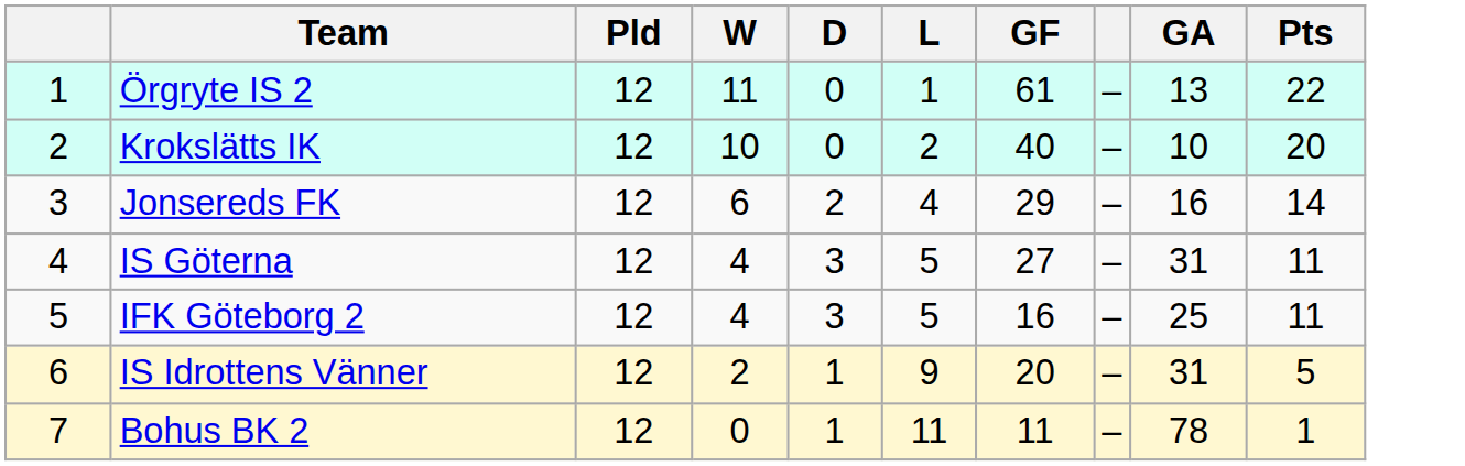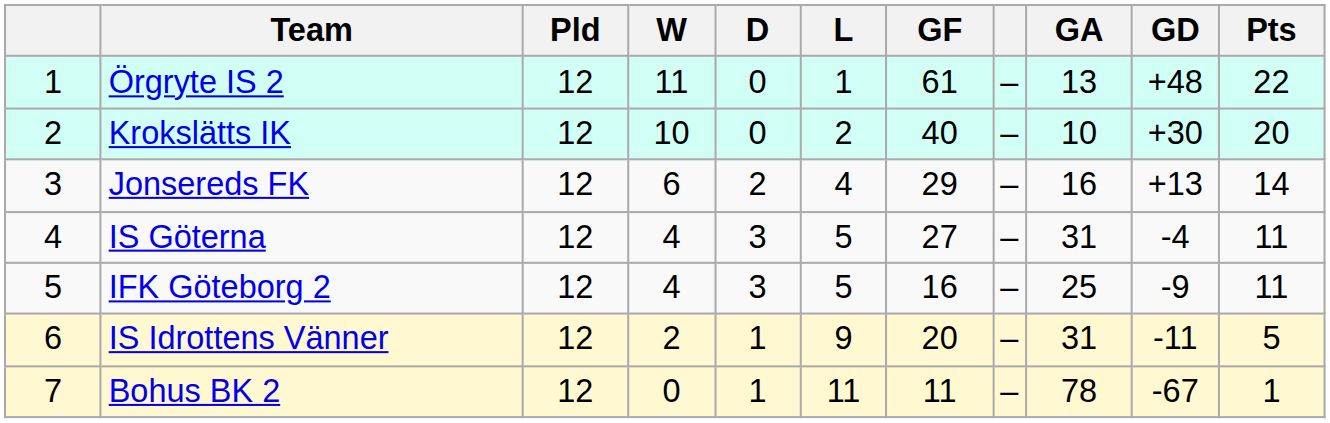+ column: GD | +48 | +30 | +13 | -4 | -9 | -11 | -67
